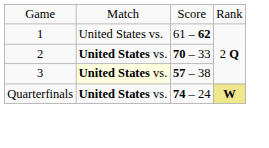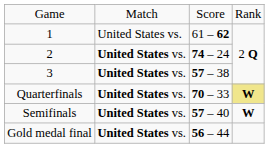2 | column 3: 70 – 33 -> 74 – 24
3 | column 2: lightyellow background -> no background
Quarterfinals | column 3: 74 – 24 -> 70 – 33
+ row: Semifinals | United States vs. | 57 – 40 | W
+ row: Gold medal final | United States vs. | 56 – 44
